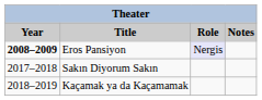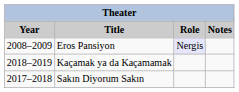Eros Pansiyon | Year: bold -> normal
rows swapped: Sakın Diyorum Sakın <-> Kaçamak ya da Kaçamamak
